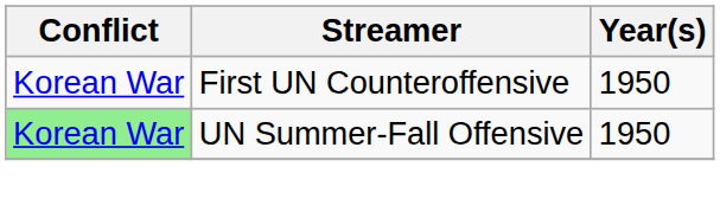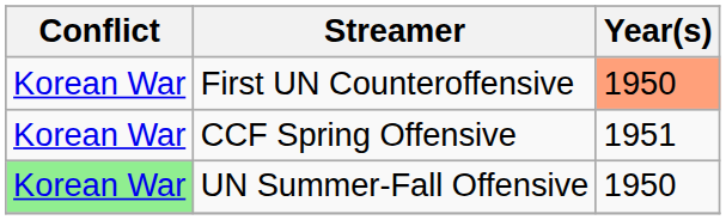First UN Counteroffensive | Year(s): no background -> lightsalmon background
+ row: Korean War | CCF Spring Offensive | 1951
